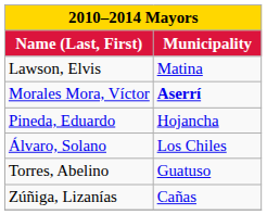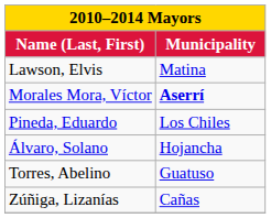Pineda, Eduardo | Municipality: Hojancha -> Los Chiles
Álvaro, Solano | Municipality: Los Chiles -> Hojancha
